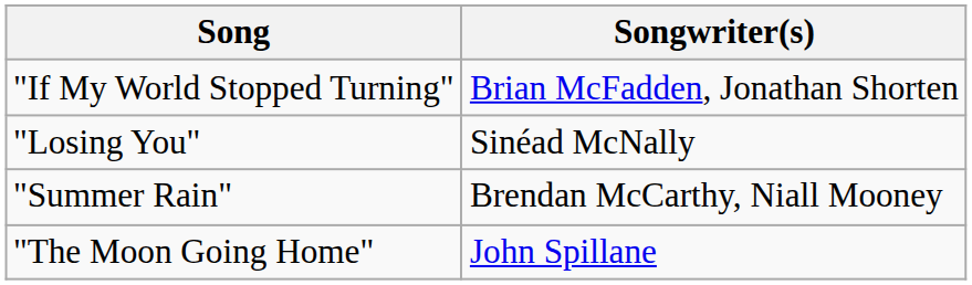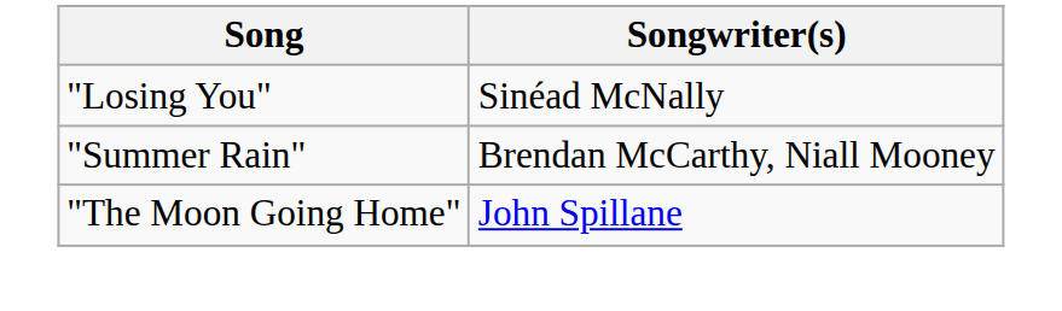- row: "If My World Stopped Turning" | Brian McFadden, Jonathan Shorten
